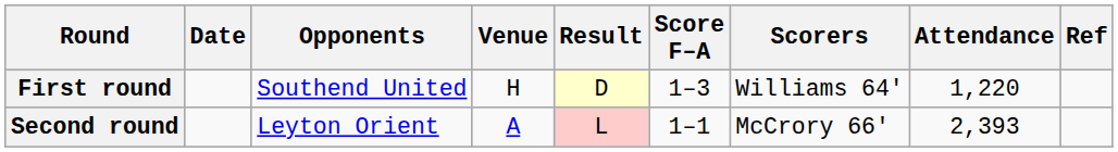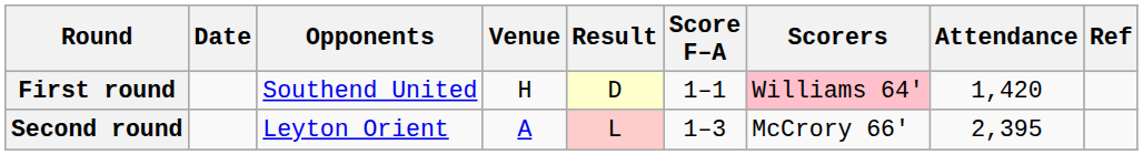First round | Score F–A: 1–3 -> 1–1
First round | Scorers: no background -> pink background
First round | Attendance: 1,220 -> 1,420
Second round | Score F–A: 1–1 -> 1–3
Second round | Attendance: 2,393 -> 2,395
